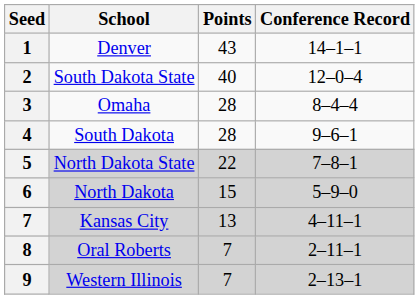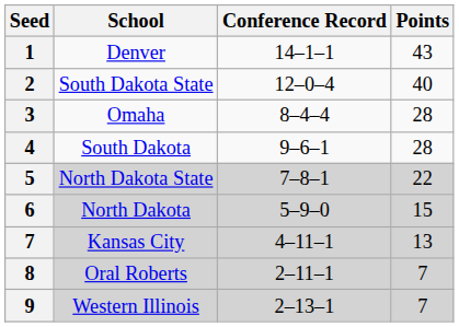columns swapped: Conference Record <-> Points
